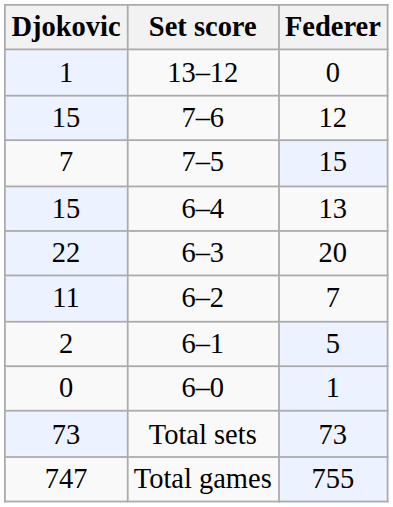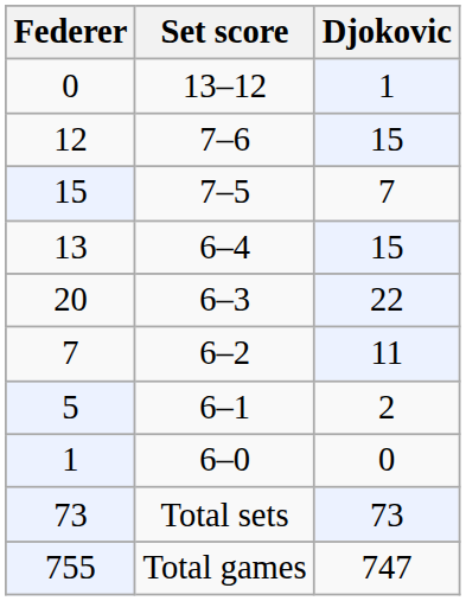columns swapped: Djokovic <-> Federer
